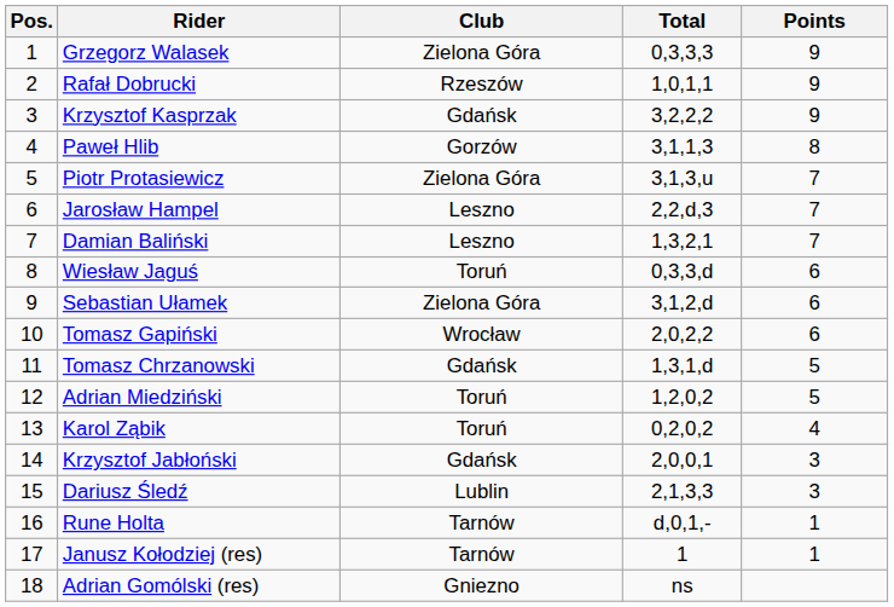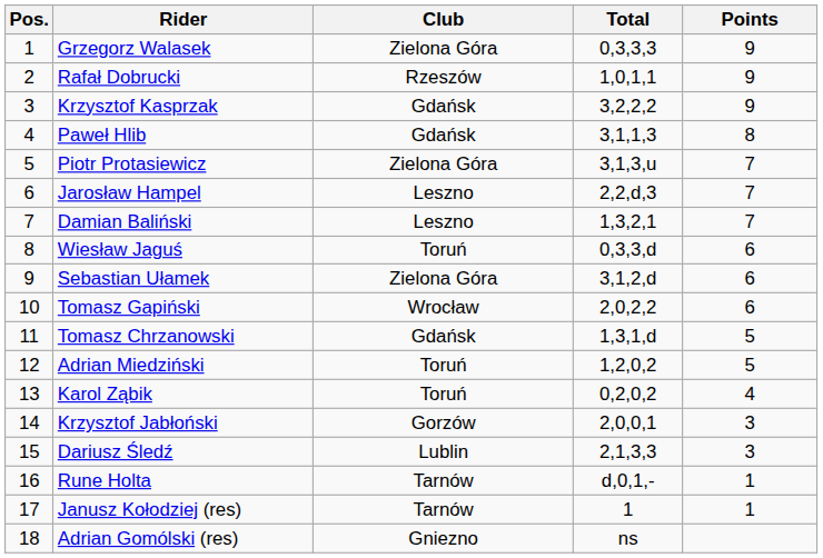Paweł Hlib | Club: Gorzów -> Gdańsk
Krzysztof Jabłoński | Club: Gdańsk -> Gorzów
